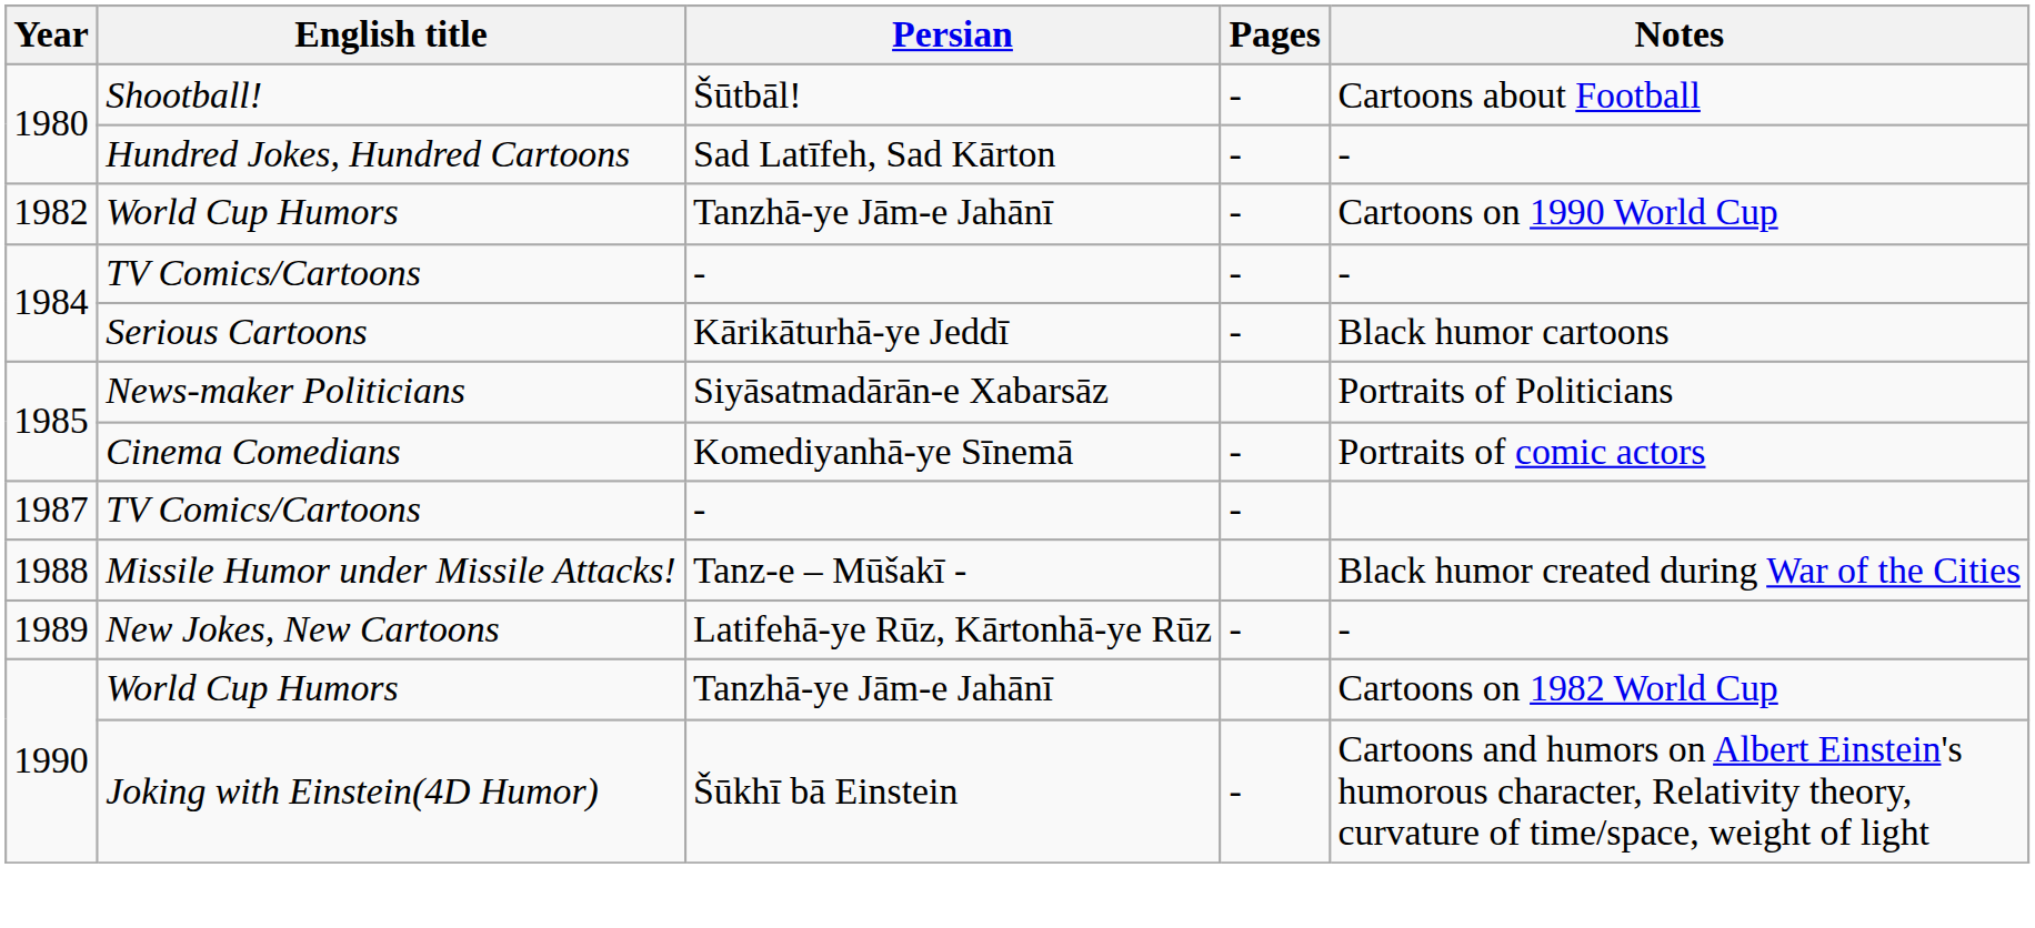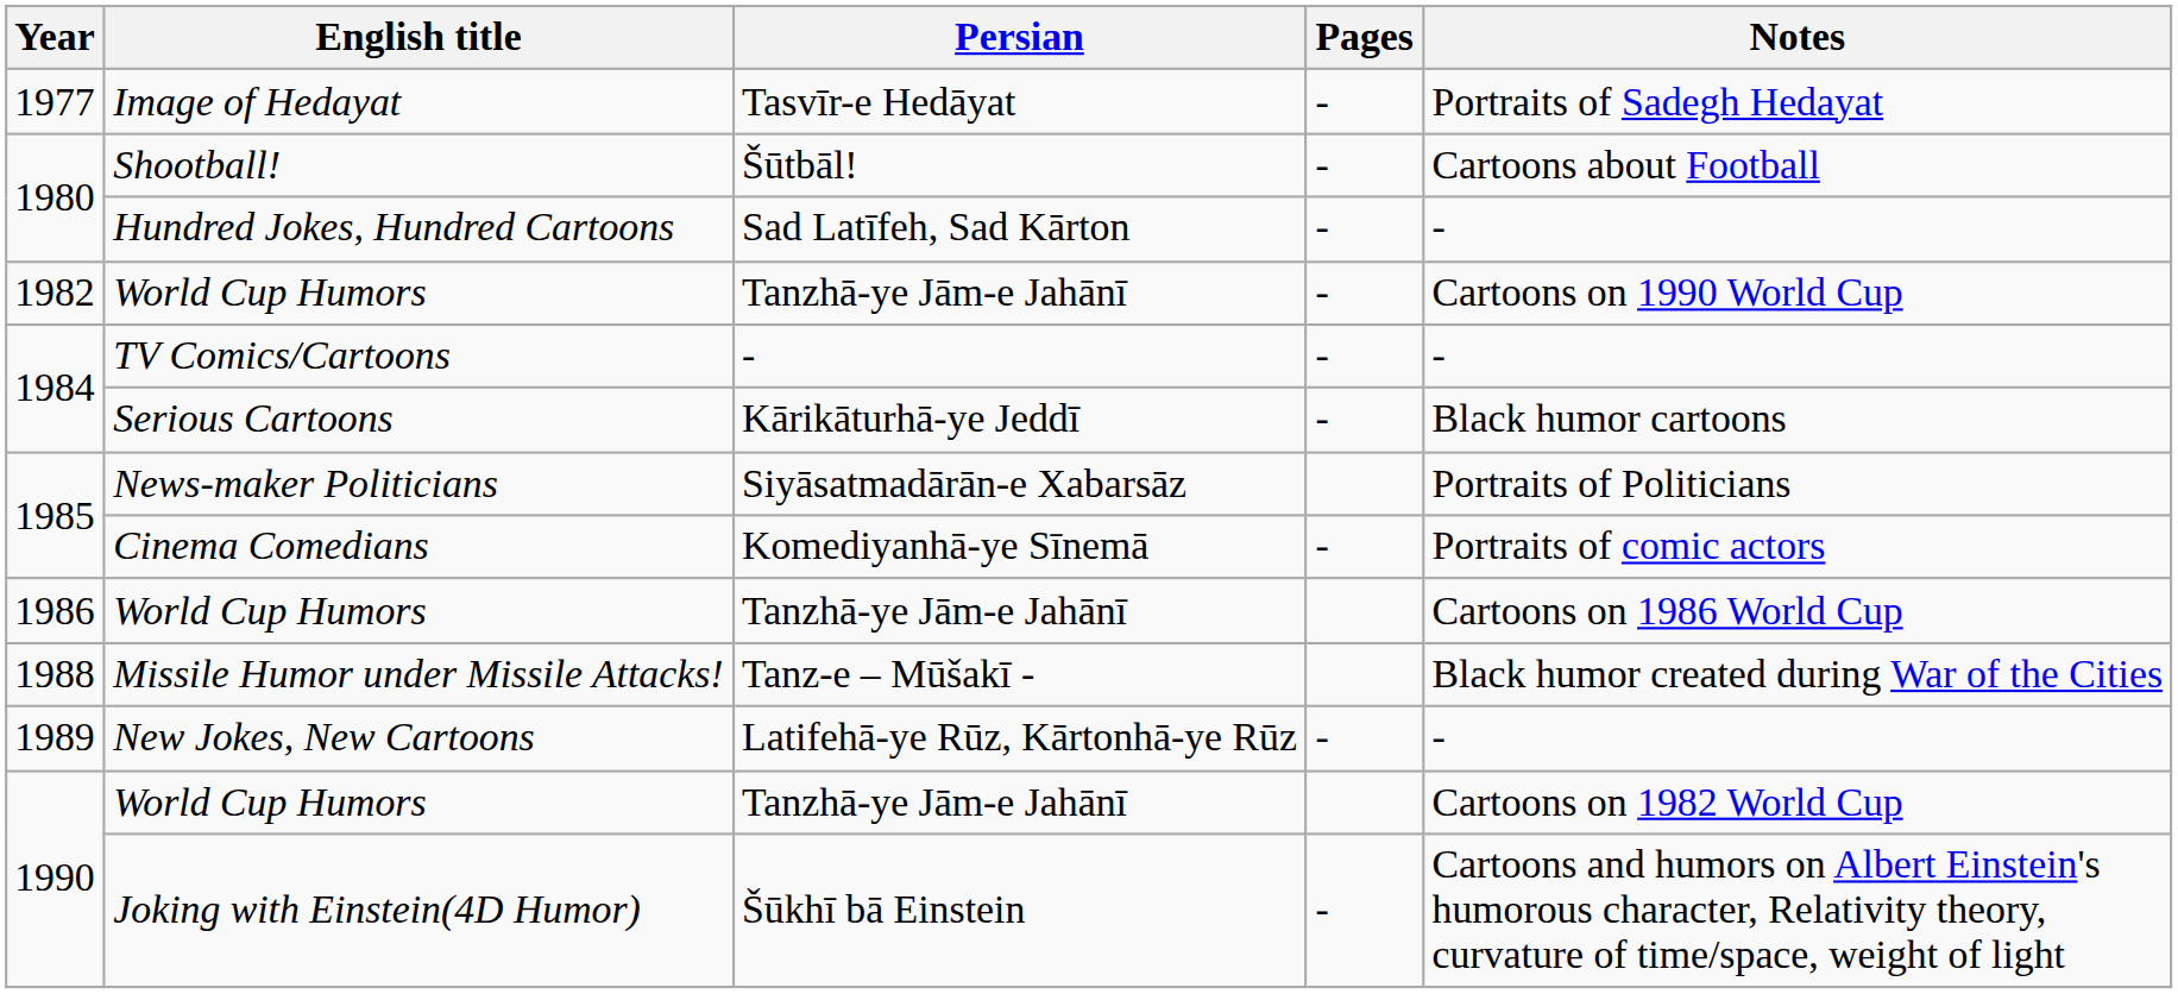+ row: 1977 | Image of Hedayat | Tasvīr-e Hedāyat | - | Portraits of Sadegh Hedayat
+ row: 1986 | World Cup Humors | Tanzhā-ye Jām-e Jahānī | Cartoons on 1986 World Cup
- row: 1987 | TV Comics/Cartoons | - | -
